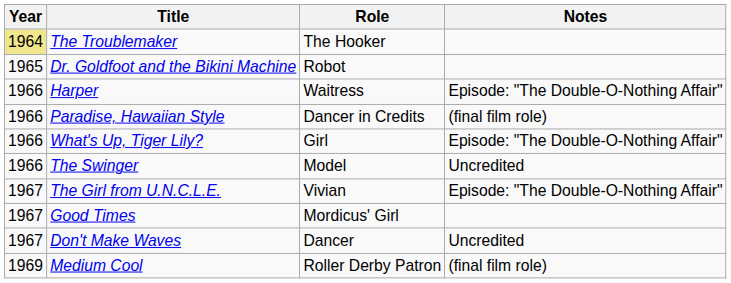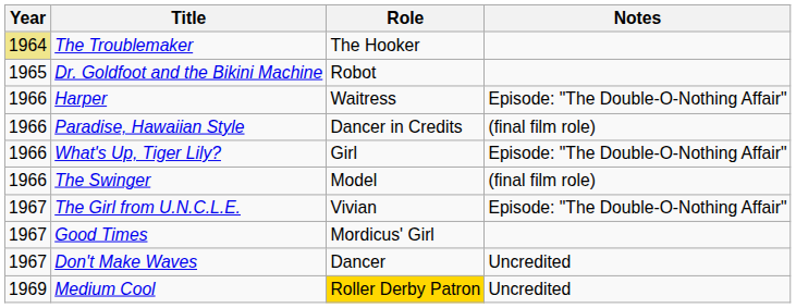The Swinger | Notes: Uncredited -> (final film role)
Medium Cool | Role: no background -> gold background
Medium Cool | Notes: (final film role) -> Uncredited
